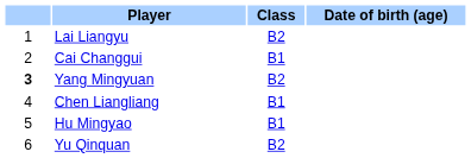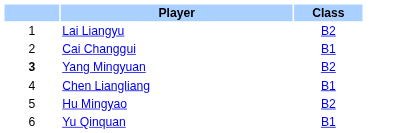- column: Date of birth (age)
Hu Mingyao | Class: B1 -> B2
Yu Qinquan | Class: B2 -> B1
